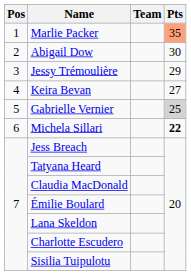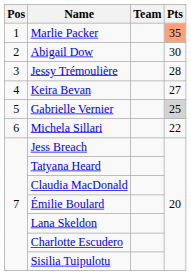Jessy Trémoulière | Pts: 29 -> 28
Michela Sillari | Pts: bold -> normal
